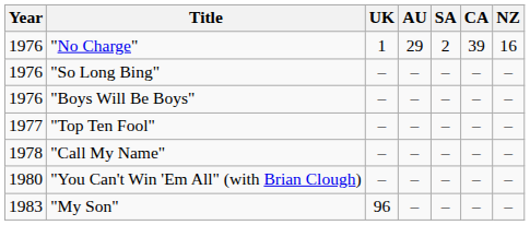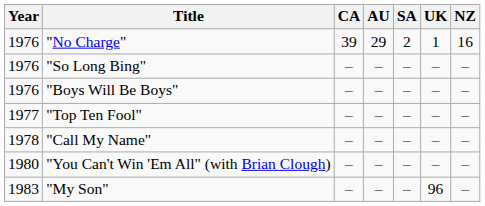columns swapped: UK <-> CA
